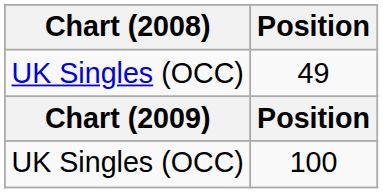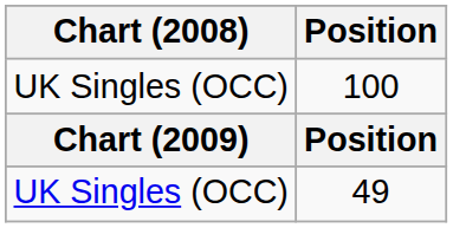rows swapped: 49 <-> 100
